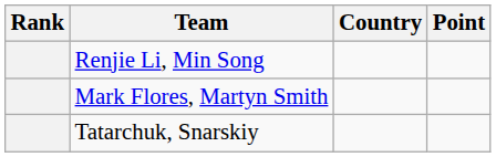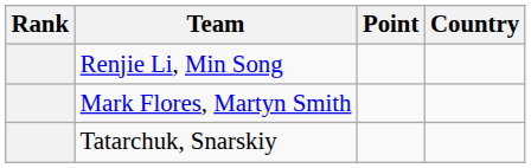columns swapped: Country <-> Point
